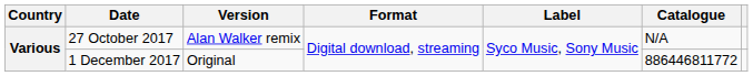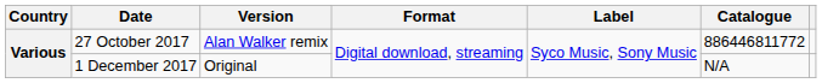27 October 2017 | Catalogue: N/A -> 886446811772
1 December 2017 | Catalogue: 886446811772 -> N/A
